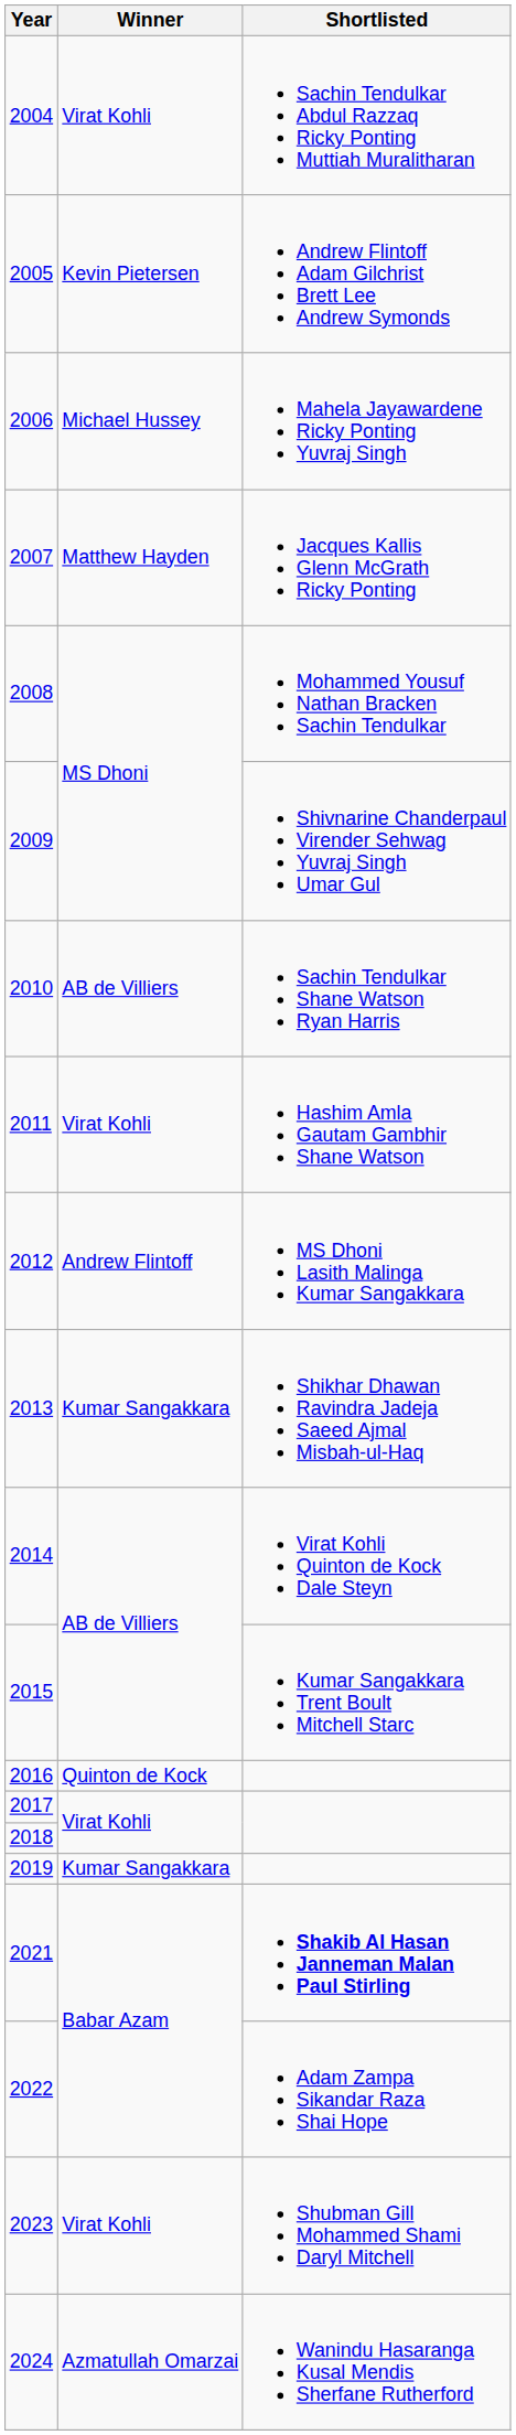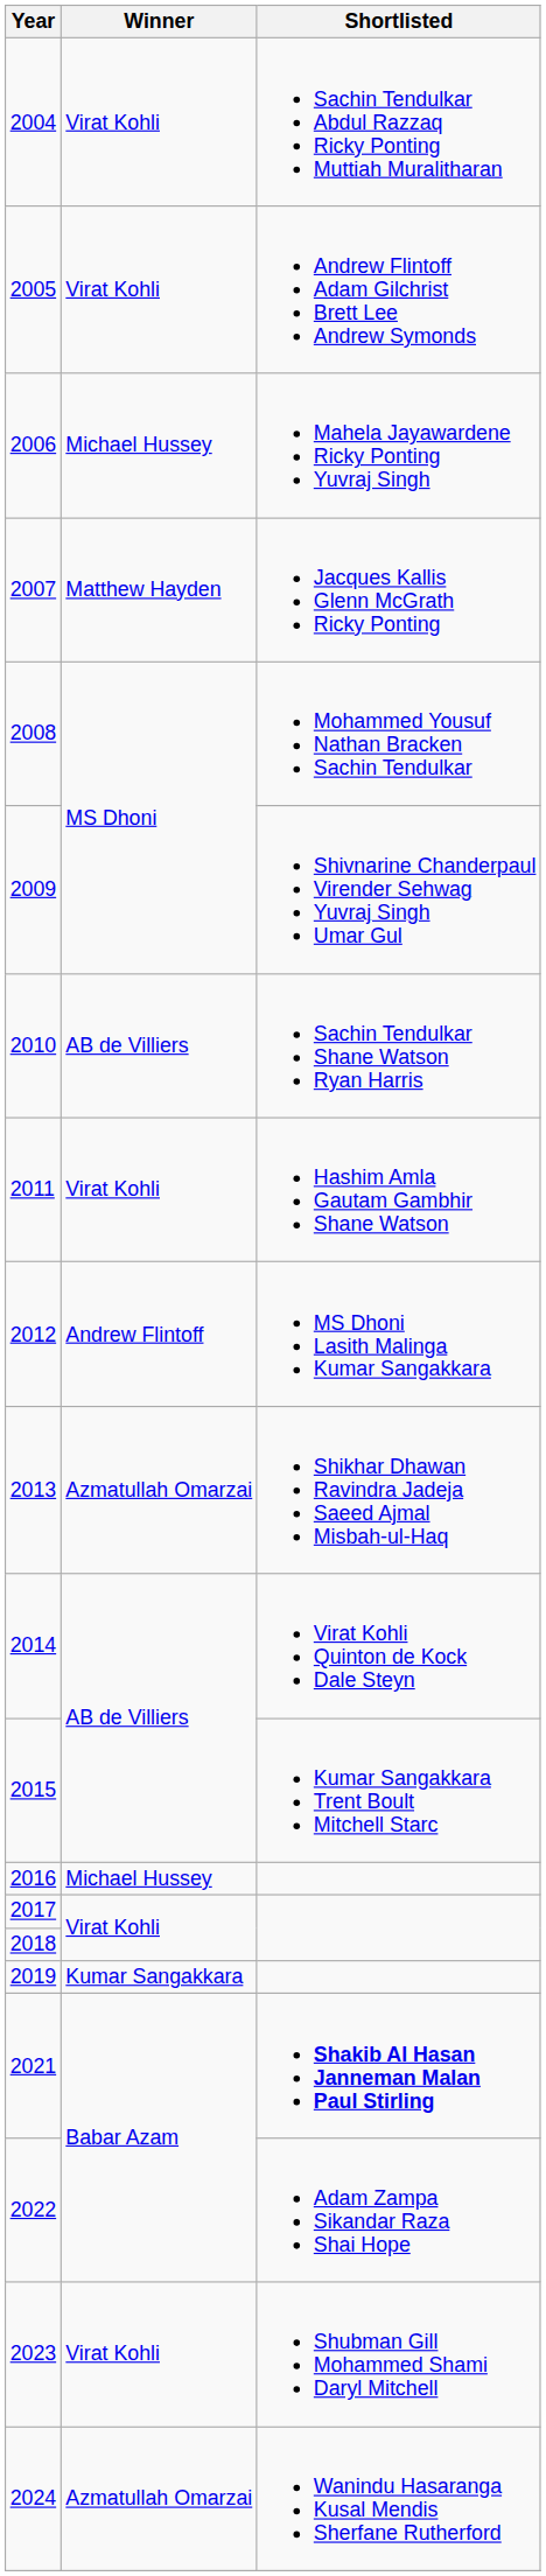2005 | Winner: Kevin Pietersen -> Virat Kohli
2013 | Winner: Kumar Sangakkara -> Azmatullah Omarzai
2016 | Winner: Quinton de Kock -> Michael Hussey
